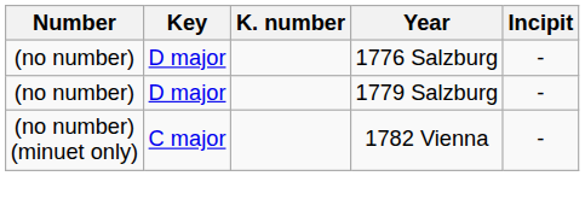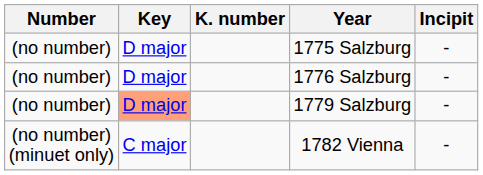+ row: (no number) | D major | 1775 Salzburg | -
1779 Salzburg | Key: no background -> lightsalmon background
